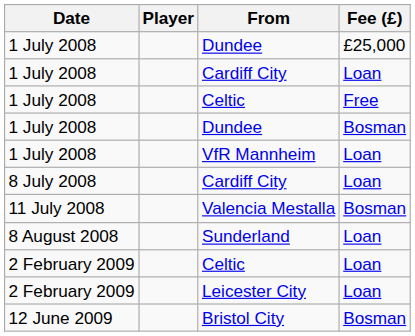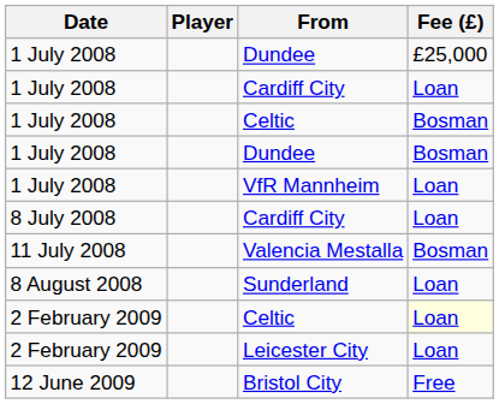1 July 2008 / Celtic | Fee (£): Free -> Bosman
2 February 2009 / Celtic | Fee (£): no background -> lightyellow background
Bristol City | Fee (£): Bosman -> Free
